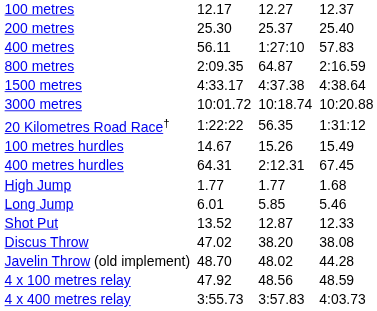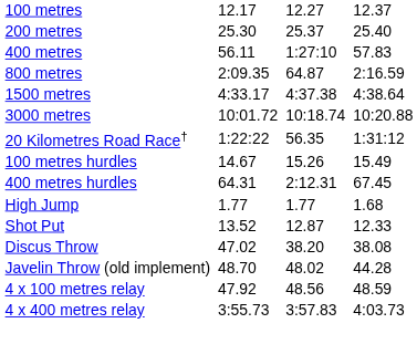- row: Long Jump | 6.01 | 5.85 | 5.46
